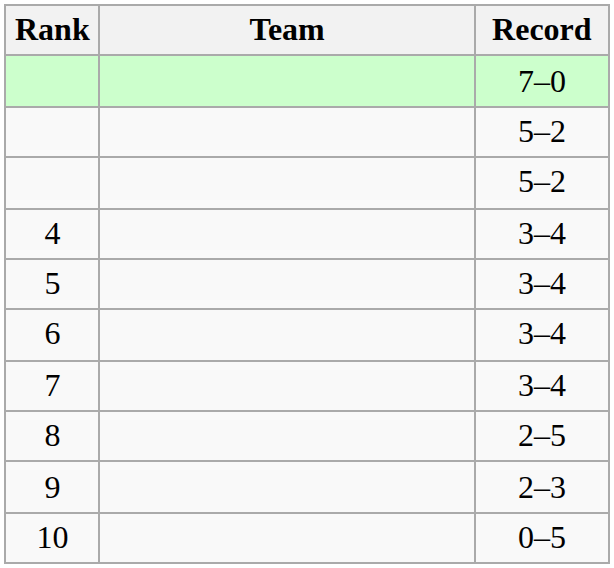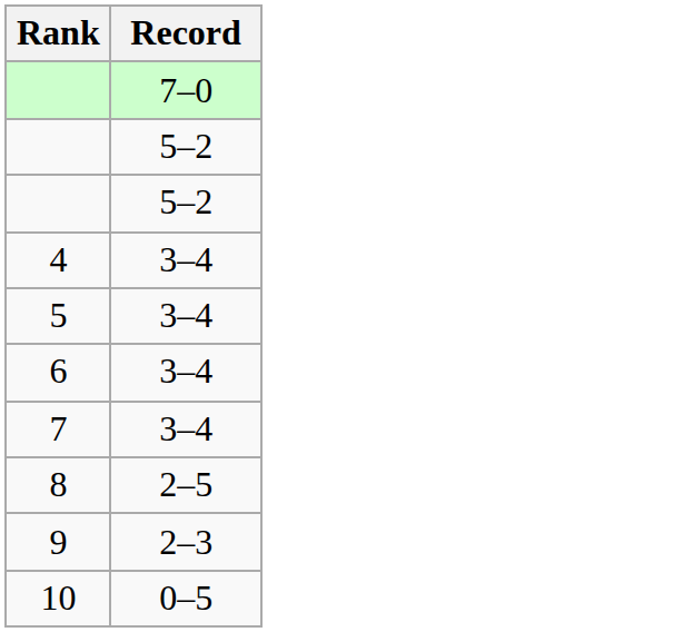- column: Team
